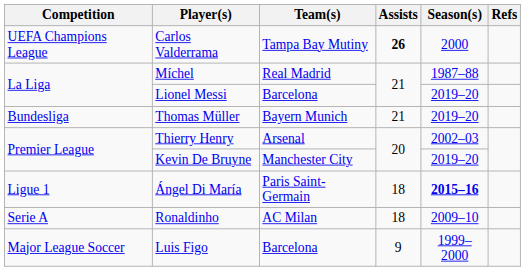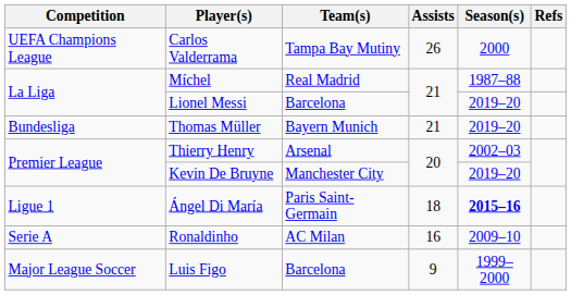Carlos Valderrama | Assists: bold -> normal
Ronaldinho | Assists: 18 -> 16
